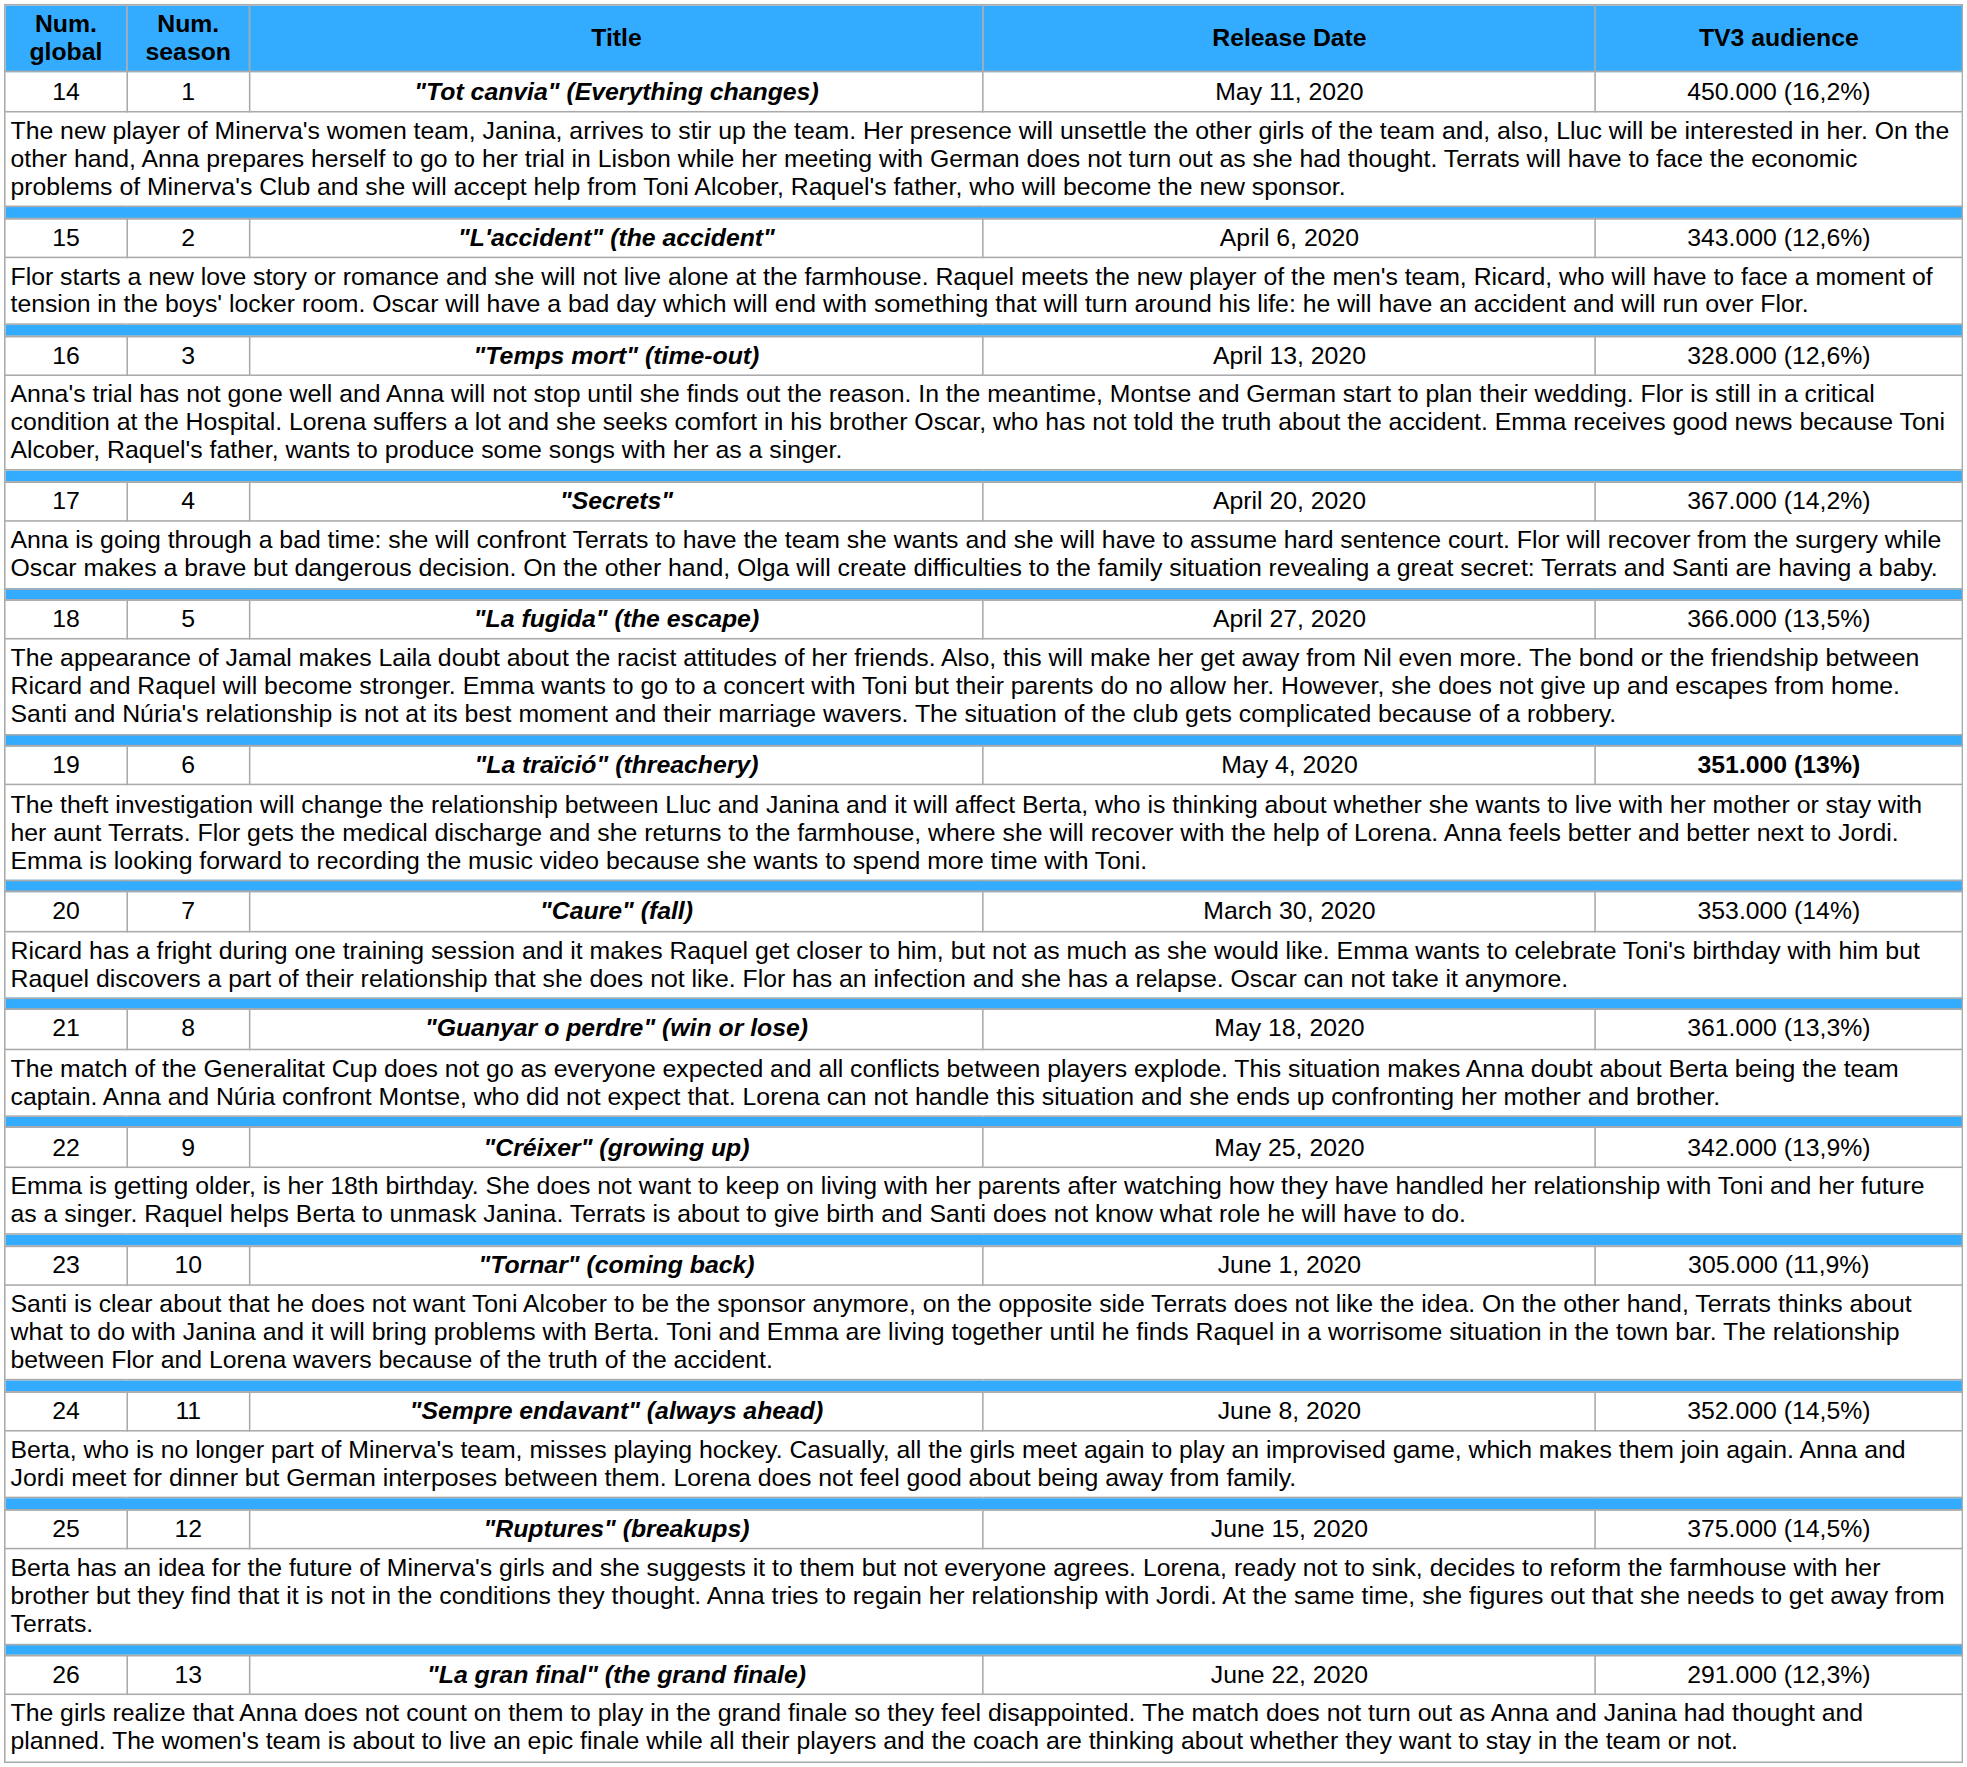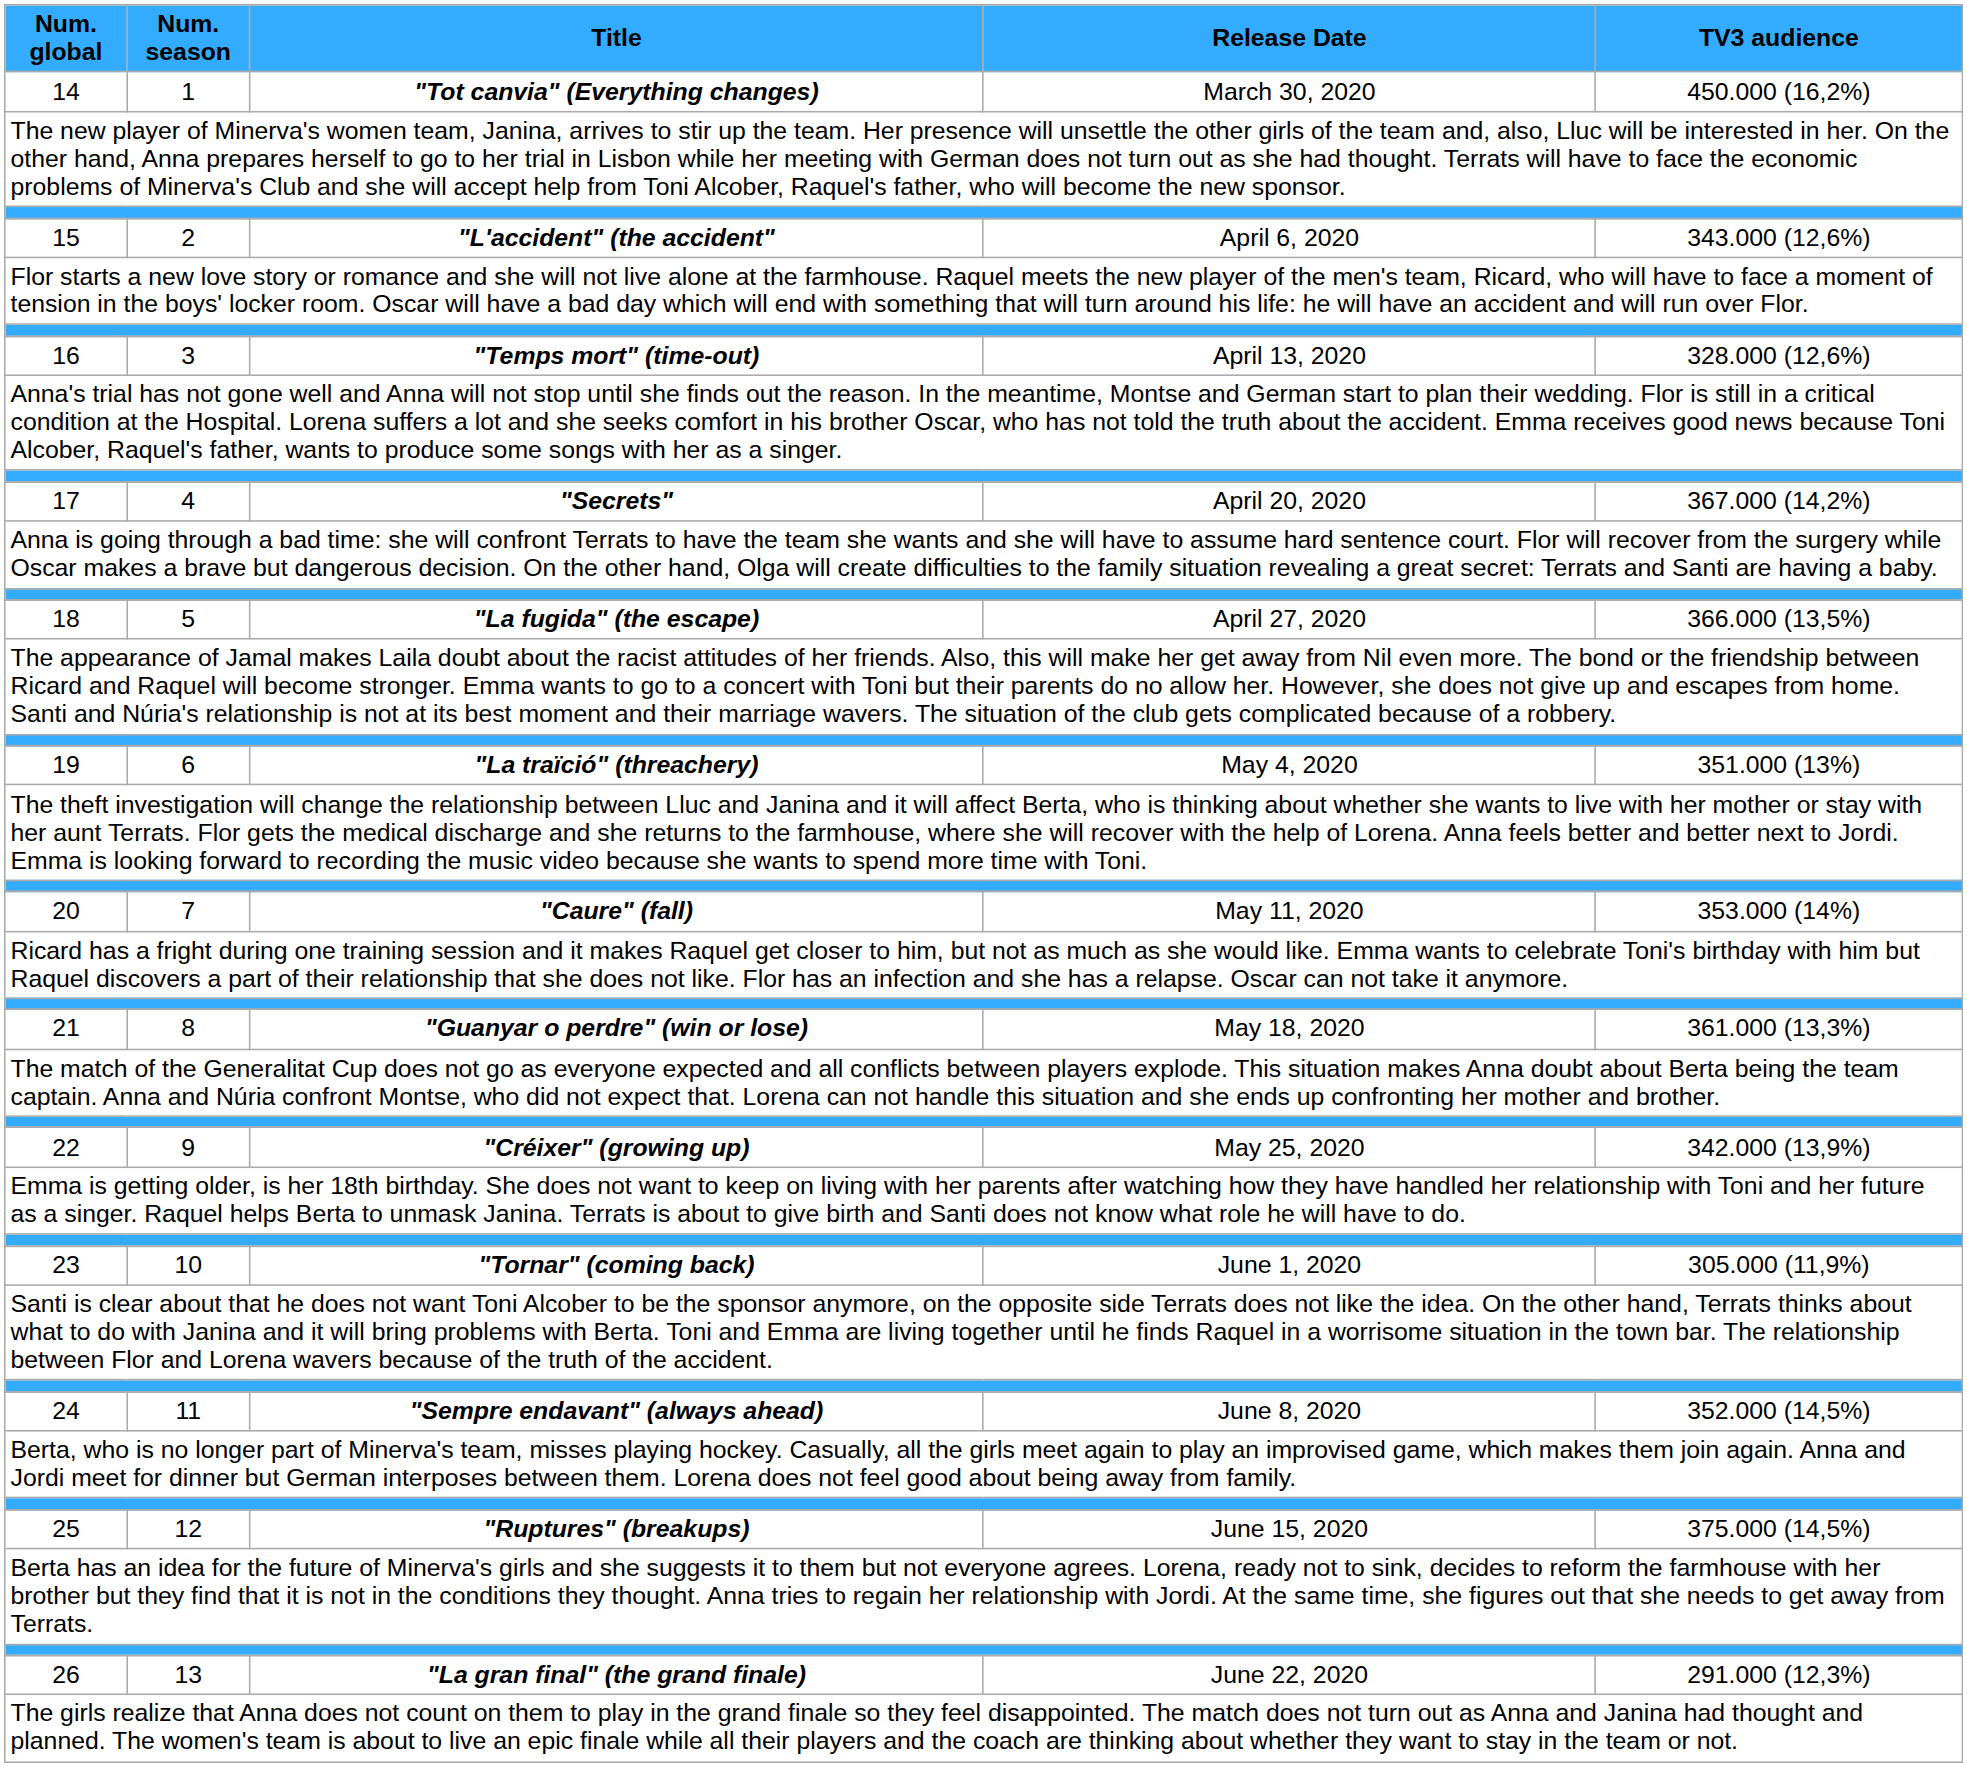14 | Release Date: May 11, 2020 -> March 30, 2020
19 | TV3 audience: bold -> normal
20 | Release Date: March 30, 2020 -> May 11, 2020
